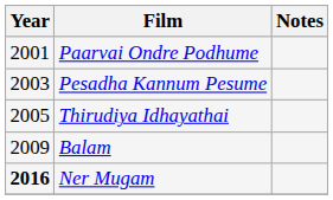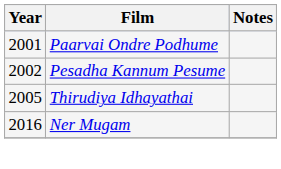Pesadha Kannum Pesume | Year: 2003 -> 2002
- row: 2009 | Balam
Ner Mugam | Year: bold -> normal
